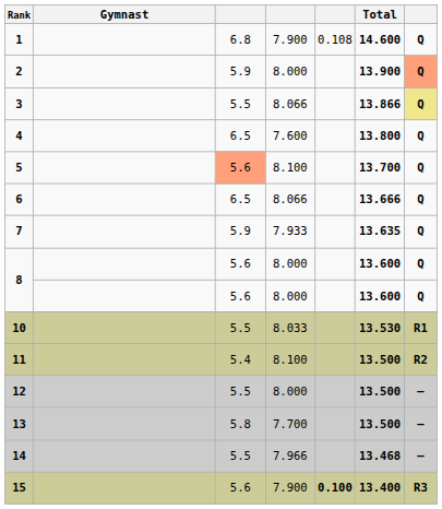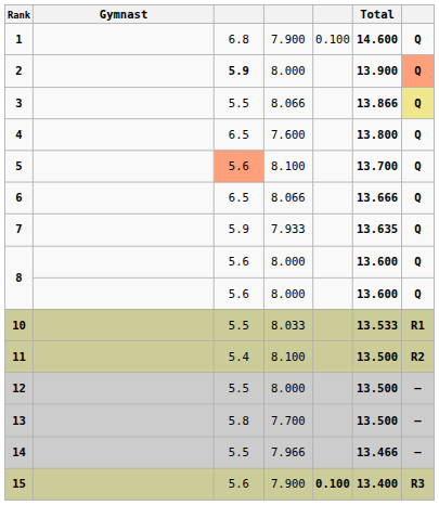1 | column 5: 0.108 -> 0.100
2 | column 3: normal -> bold
10 | Total: 13.530 -> 13.533
14 | Total: 13.468 -> 13.466
